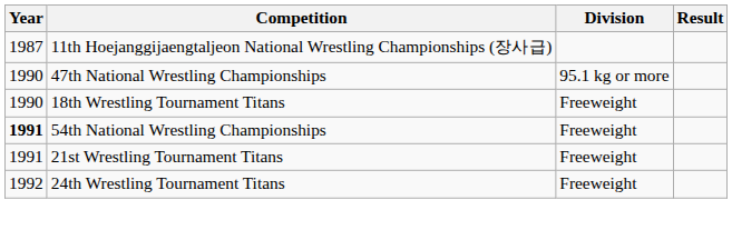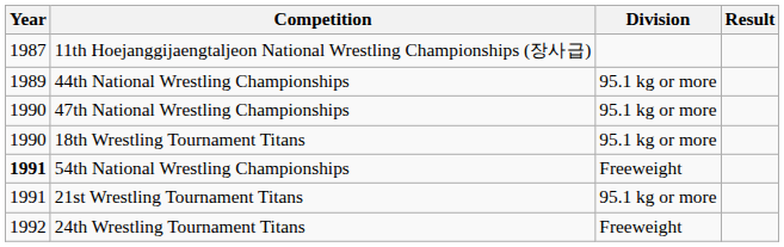+ row: 1989 | 44th National Wrestling Championships | 95.1 kg or more
18th Wrestling Tournament Titans | Division: Freeweight -> 95.1 kg or more
21st Wrestling Tournament Titans | Division: Freeweight -> 95.1 kg or more
